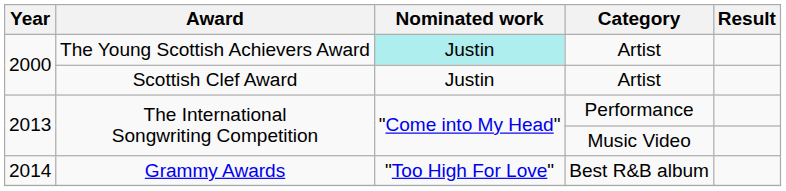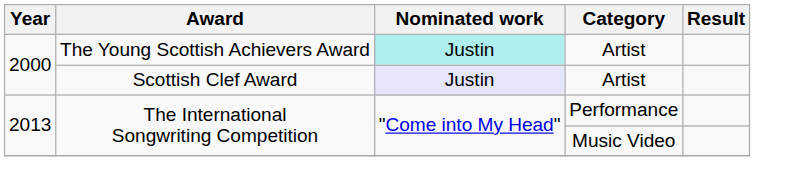Scottish Clef Award | Nominated work: no background -> lavender background
- row: 2014 | Grammy Awards | "Too High For Love" | Best R&B album
